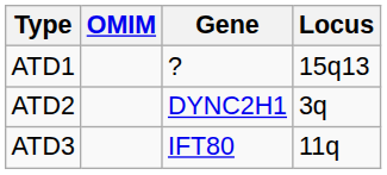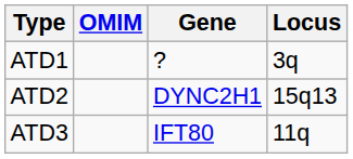ATD1 | Locus: 15q13 -> 3q
ATD2 | Locus: 3q -> 15q13
